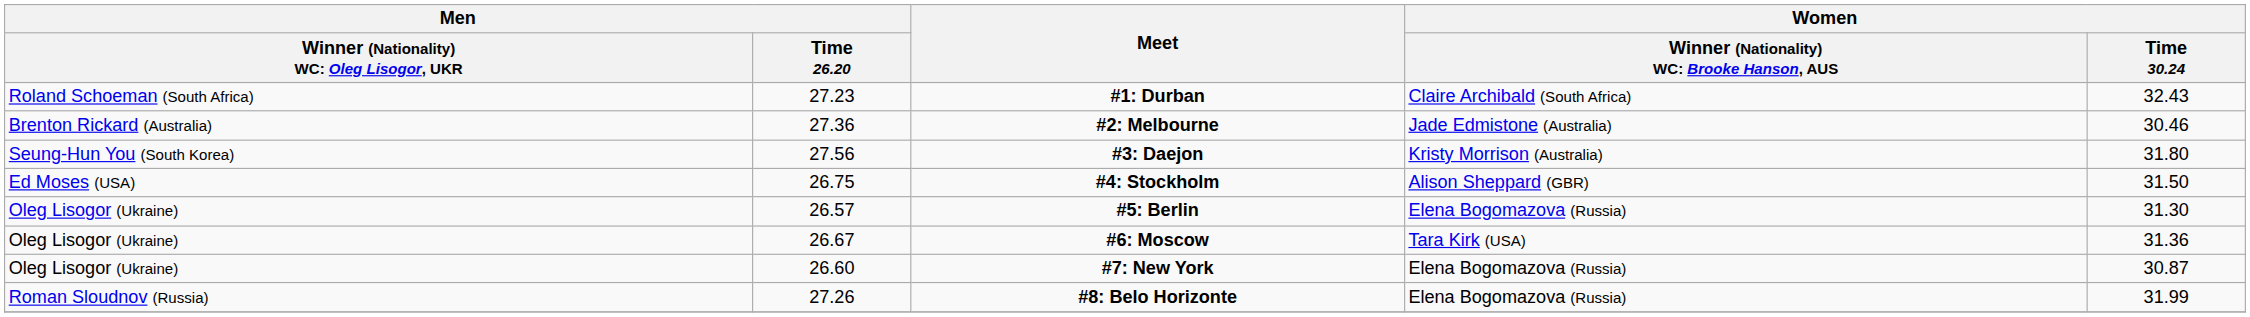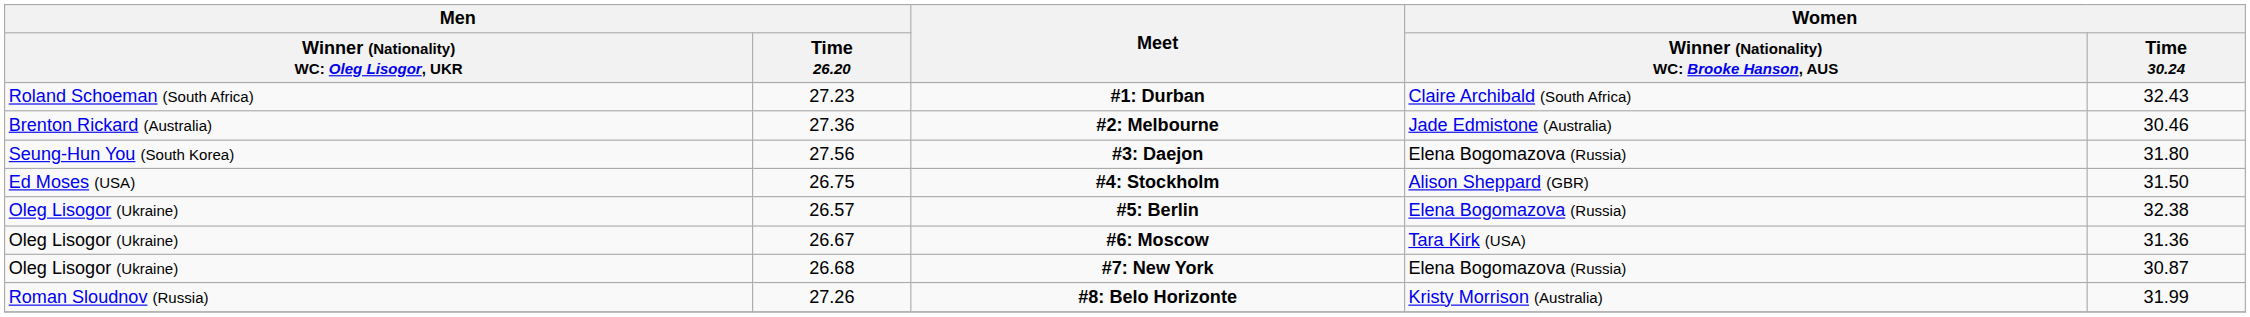#3: Daejon | column 4: Kristy Morrison (Australia) -> Elena Bogomazova (Russia)
#5: Berlin | Women / Time 30.24: 31.30 -> 32.38
#7: New York | Men / Time 26.20: 26.60 -> 26.68
#8: Belo Horizonte | column 4: Elena Bogomazova (Russia) -> Kristy Morrison (Australia)
